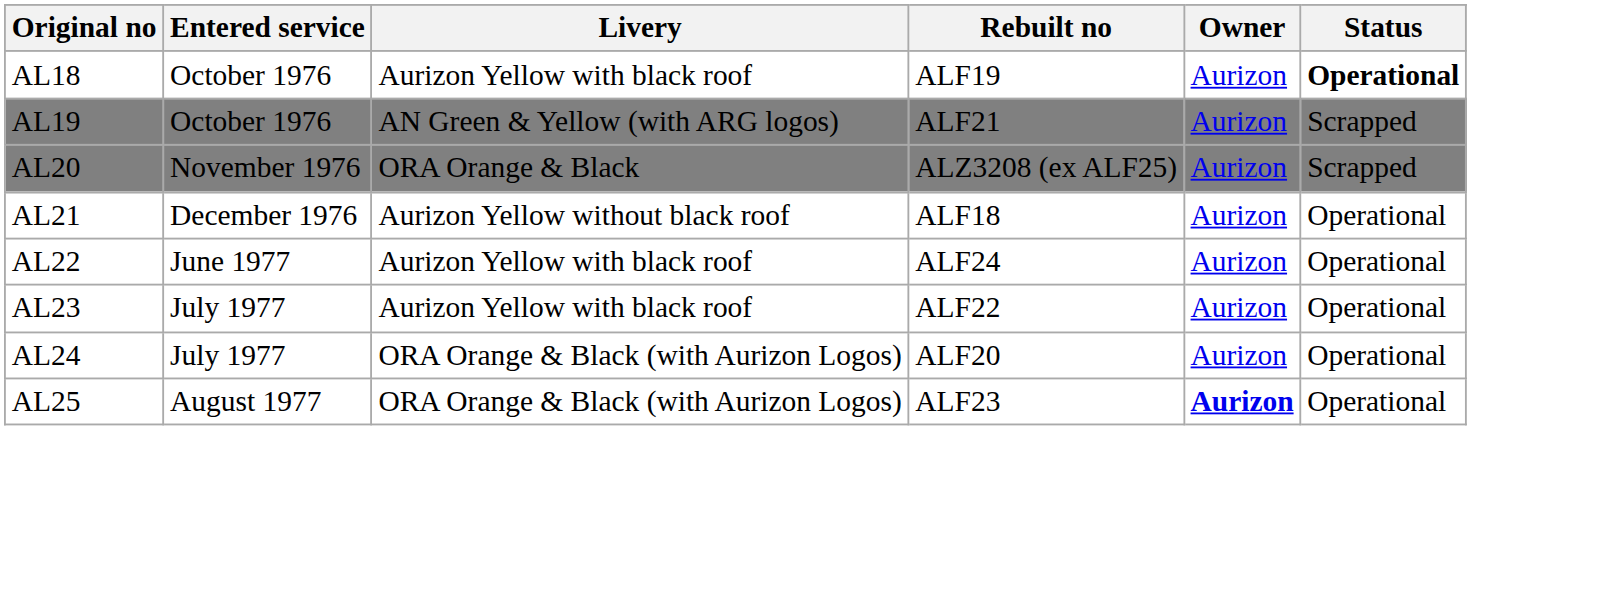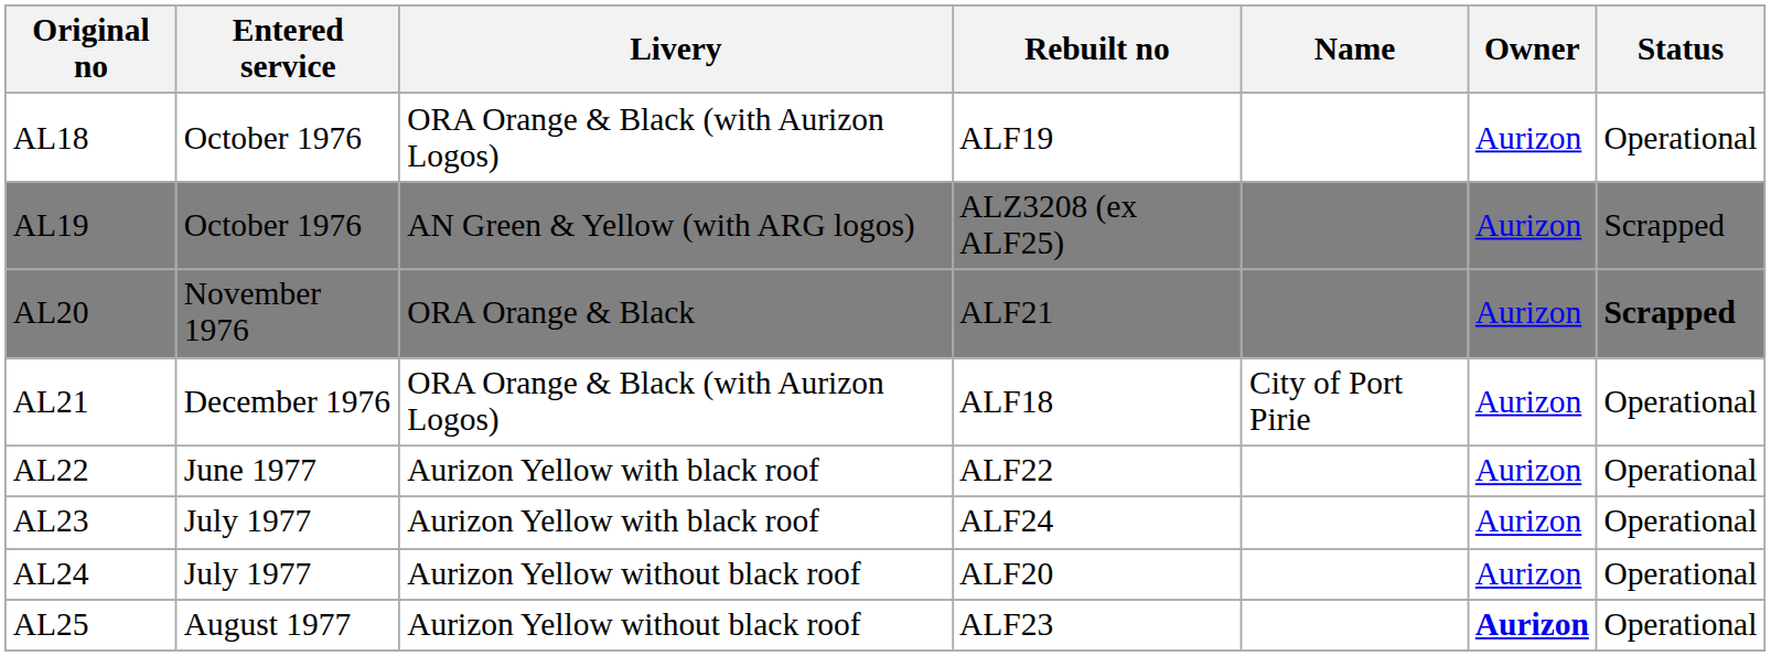+ column: Name | City of Port Pirie
AL18 | Livery: Aurizon Yellow with black roof -> ORA Orange & Black (with Aurizon Logos)
AL18 | Status: bold -> normal
AL19 | Rebuilt no: ALF21 -> ALZ3208 (ex ALF25)
AL20 | Rebuilt no: ALZ3208 (ex ALF25) -> ALF21
AL20 | Status: normal -> bold
AL21 | Livery: Aurizon Yellow without black roof -> ORA Orange & Black (with Aurizon Logos)
AL22 | Rebuilt no: ALF24 -> ALF22
AL23 | Rebuilt no: ALF22 -> ALF24
AL24 | Livery: ORA Orange & Black (with Aurizon Logos) -> Aurizon Yellow without black roof
AL25 | Livery: ORA Orange & Black (with Aurizon Logos) -> Aurizon Yellow without black roof
